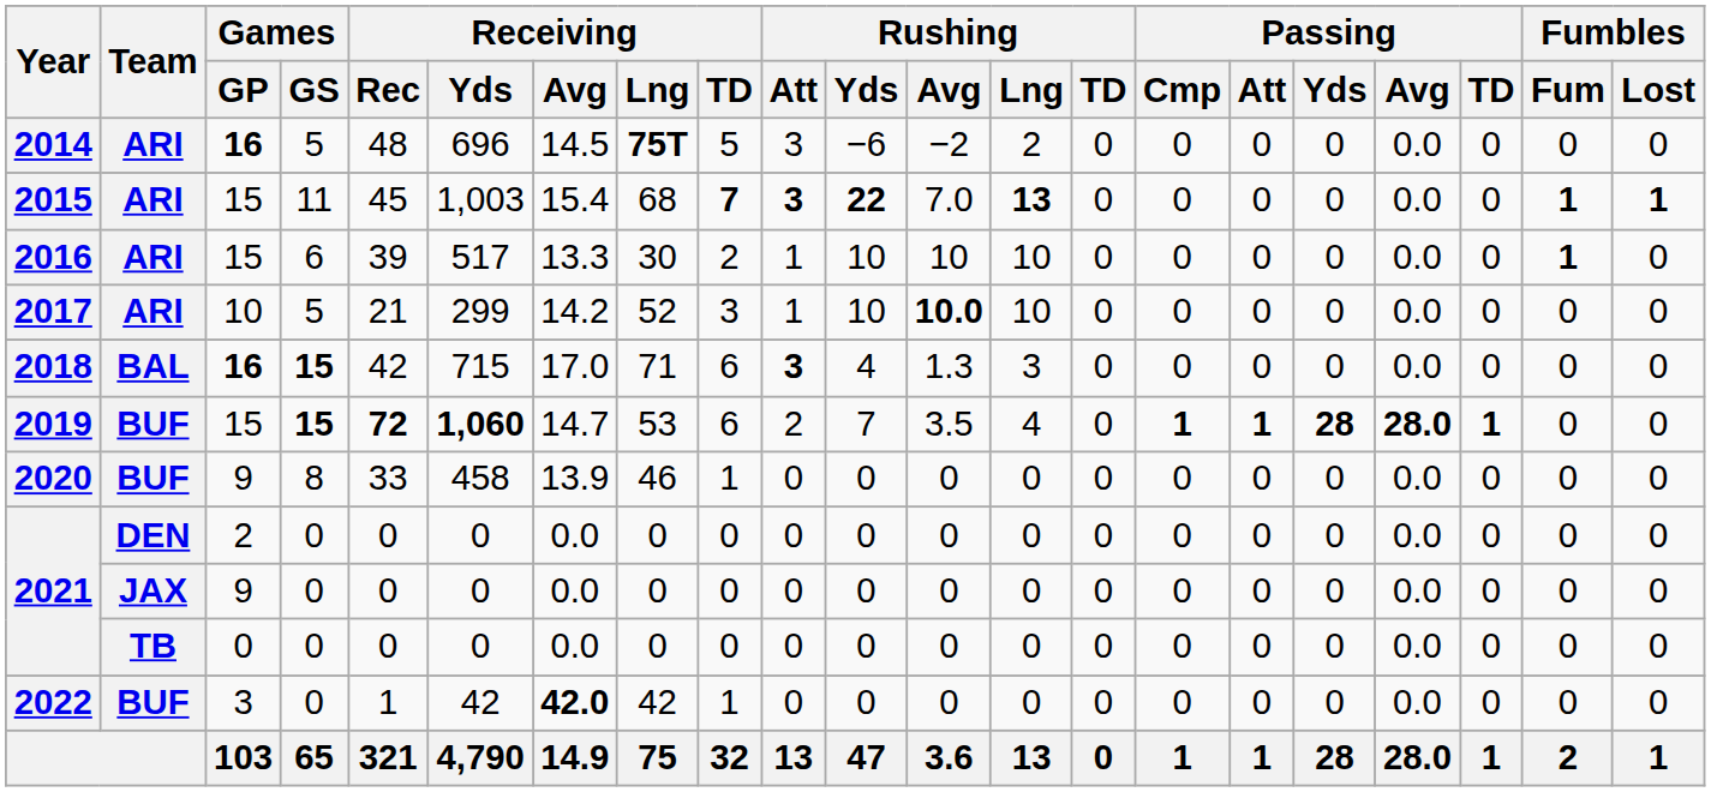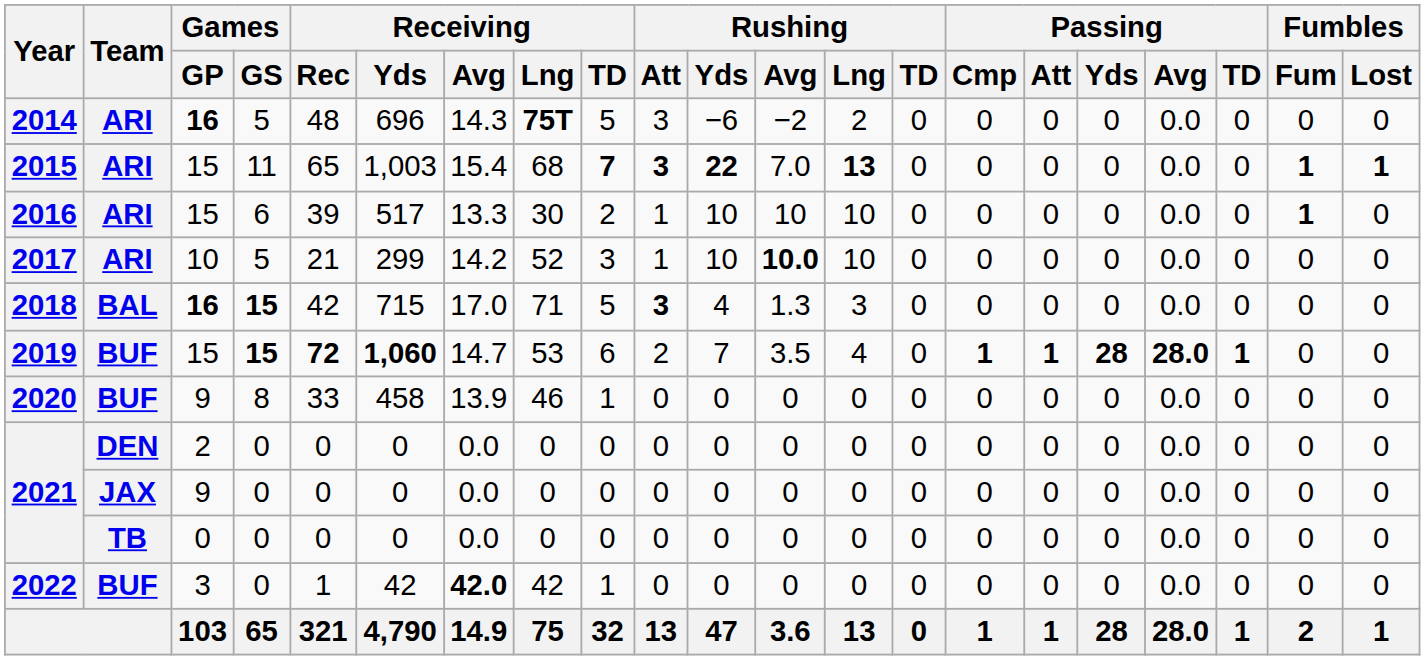2014 | Receiving / Avg: 14.5 -> 14.3
2015 | Receiving / Rec: 45 -> 65
2018 | Receiving / TD: 6 -> 5
